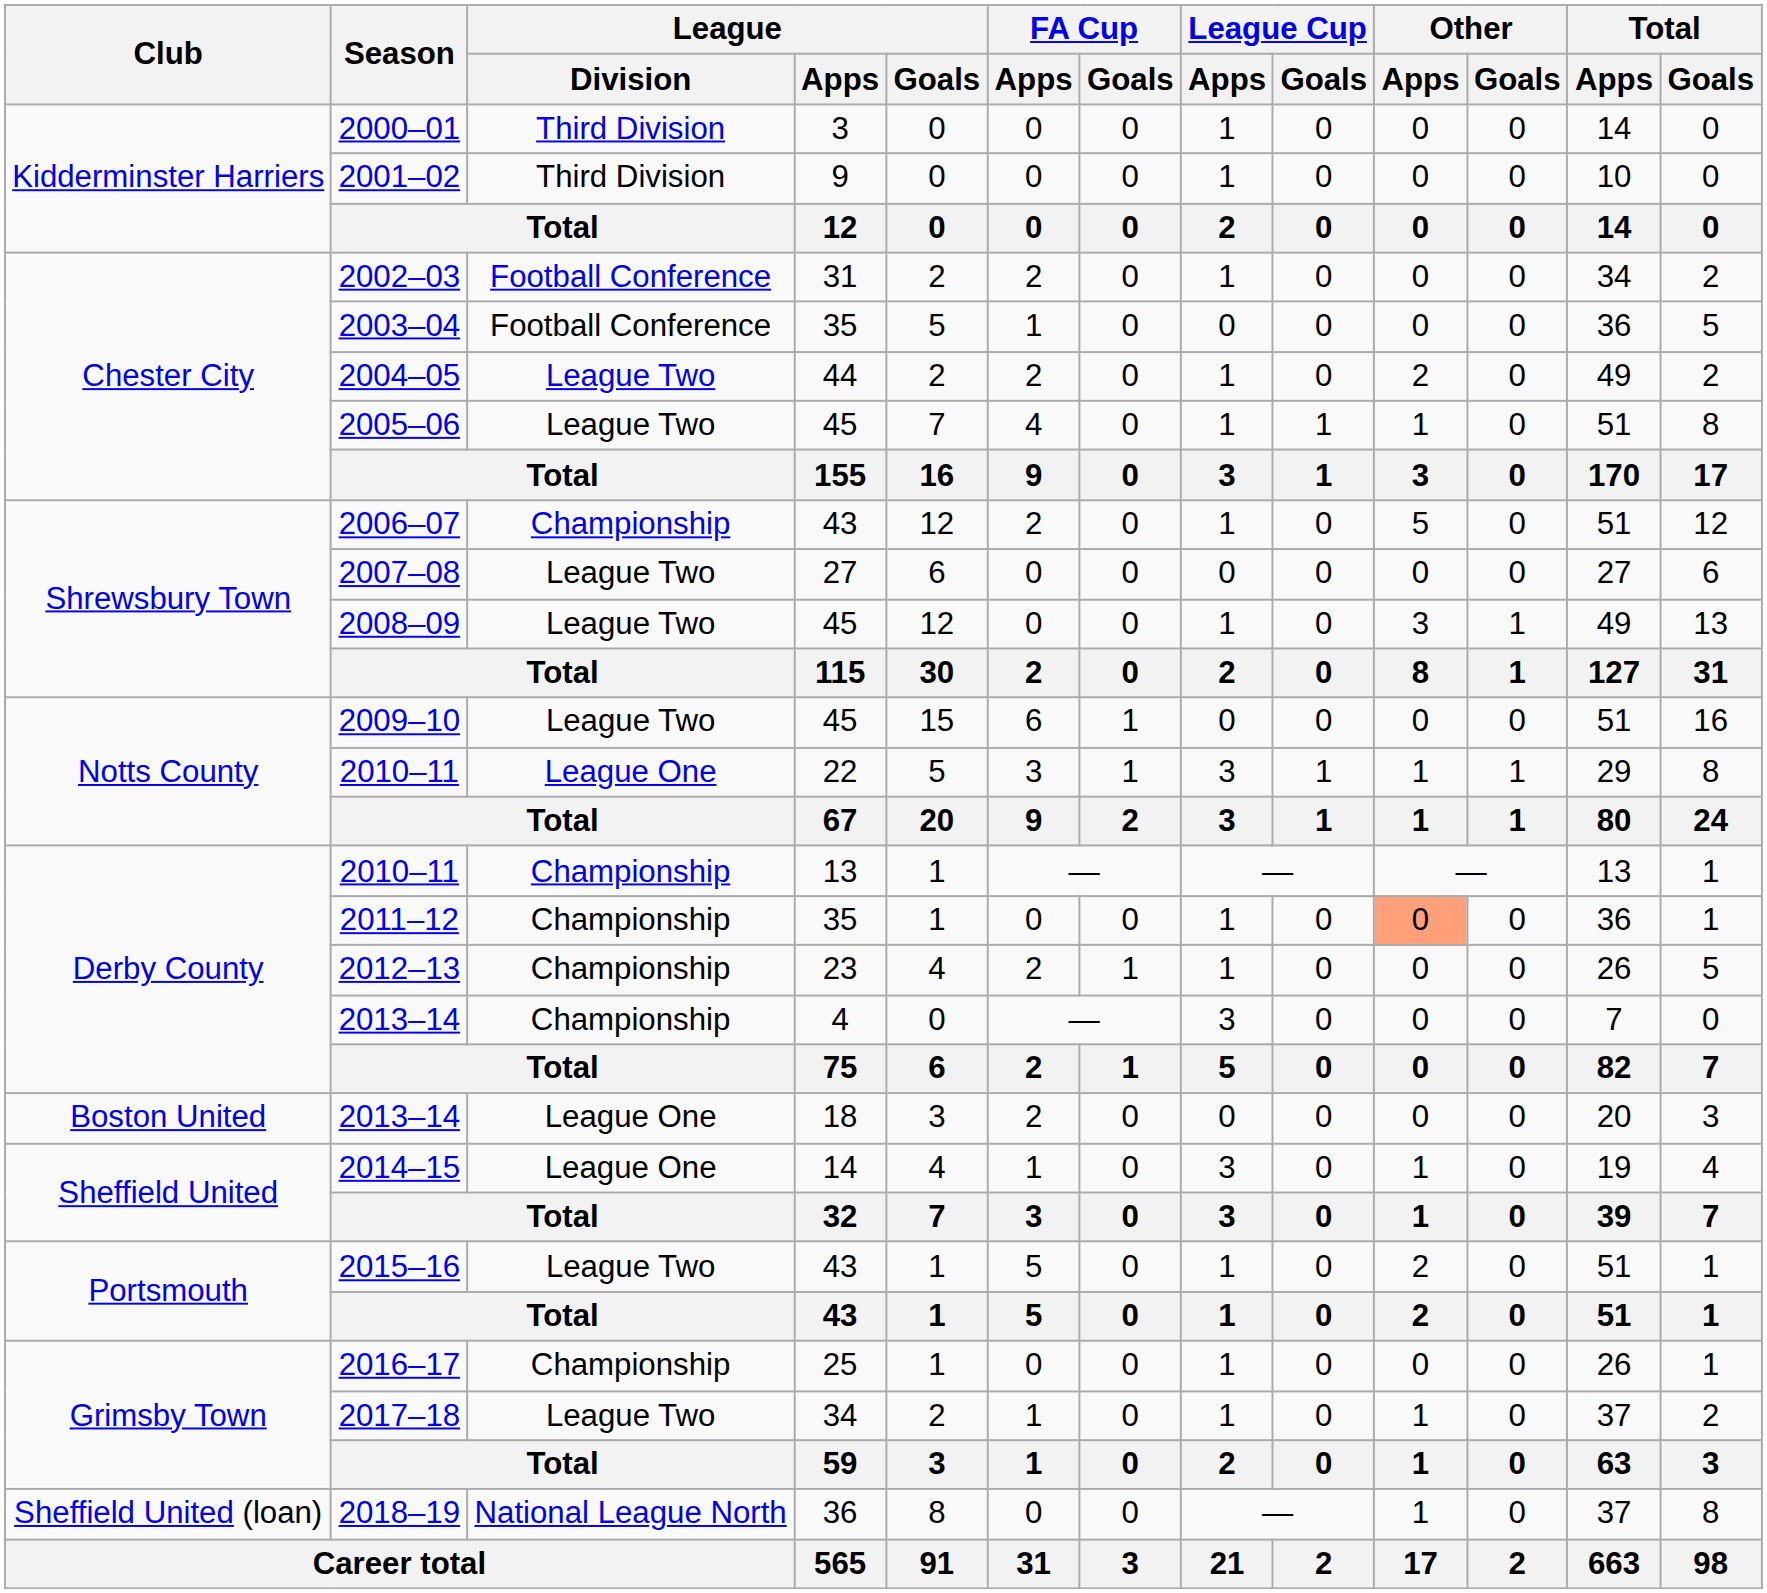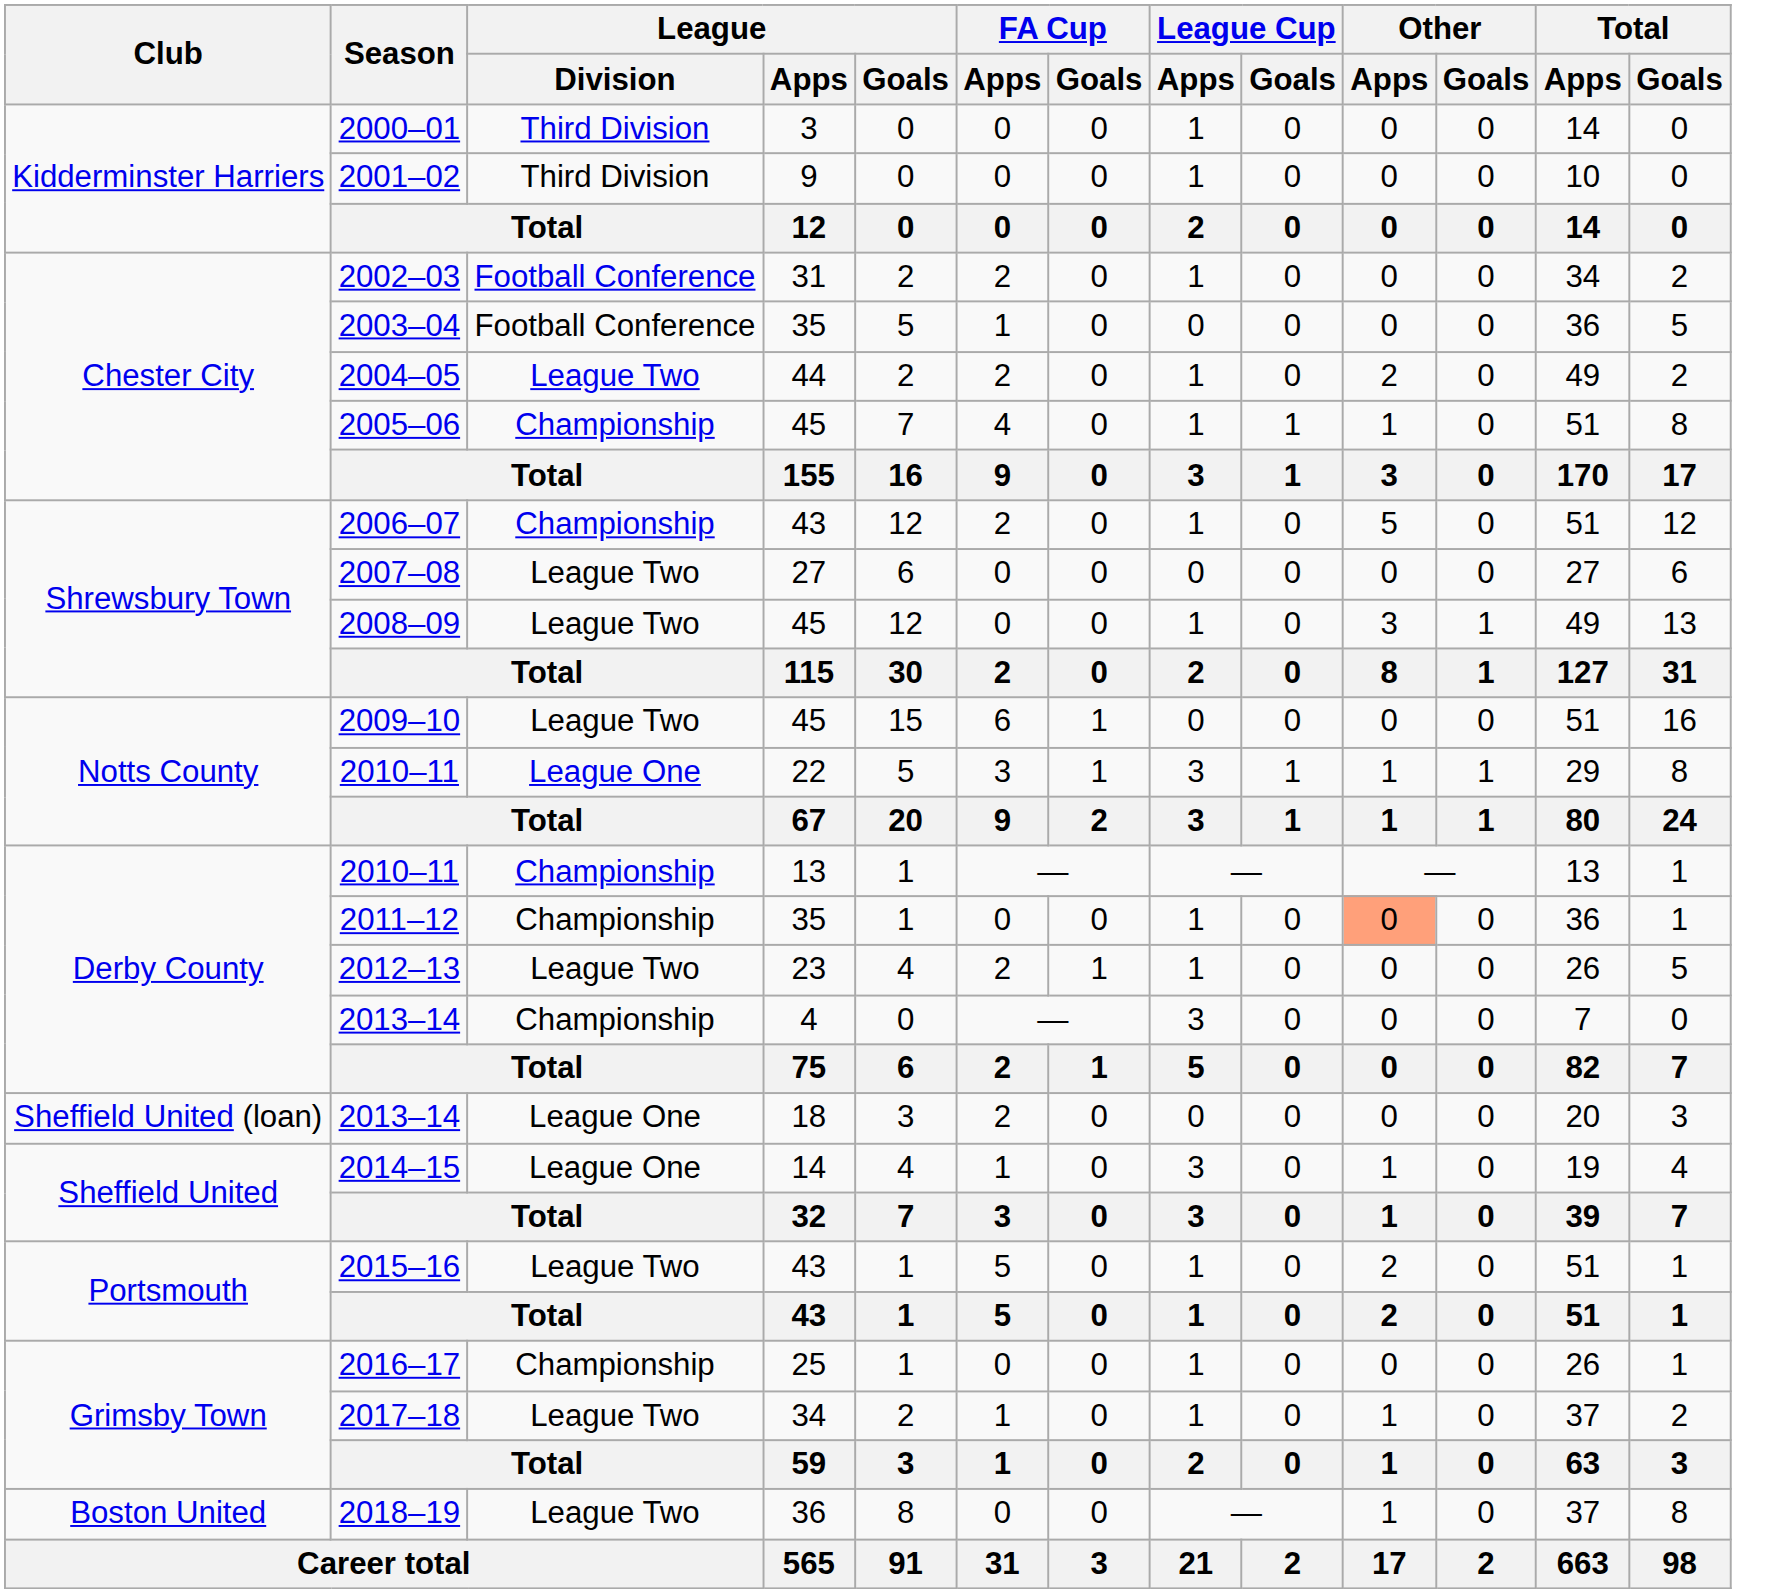2005–06 | League / Division: League Two -> Championship
2012–13 | League / Division: Championship -> League Two
2013–14 / 18 | Club: Boston United -> Sheffield United (loan)
2018–19 | Club: Sheffield United (loan) -> Boston United
2018–19 | League / Division: National League North -> League Two
